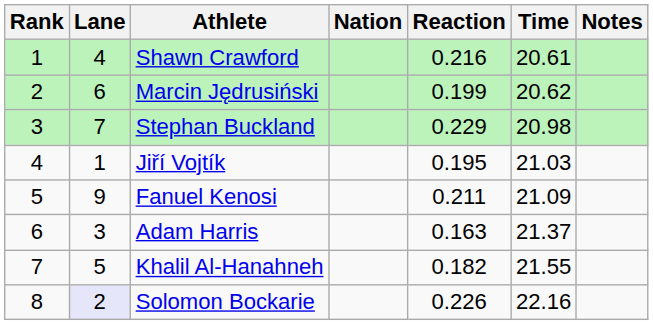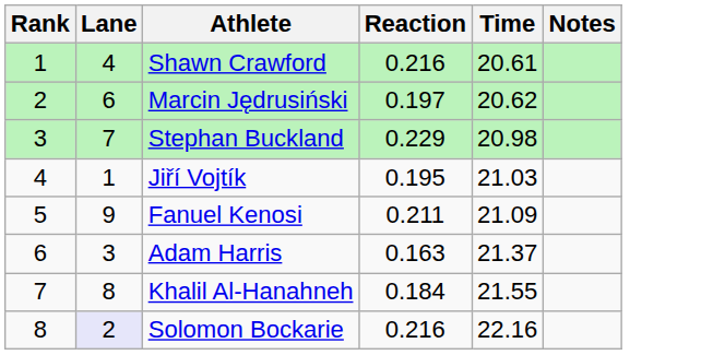- column: Nation
Marcin Jędrusiński | Reaction: 0.199 -> 0.197
Khalil Al-Hanahneh | Lane: 5 -> 8
Khalil Al-Hanahneh | Reaction: 0.182 -> 0.184
Solomon Bockarie | Reaction: 0.226 -> 0.216
